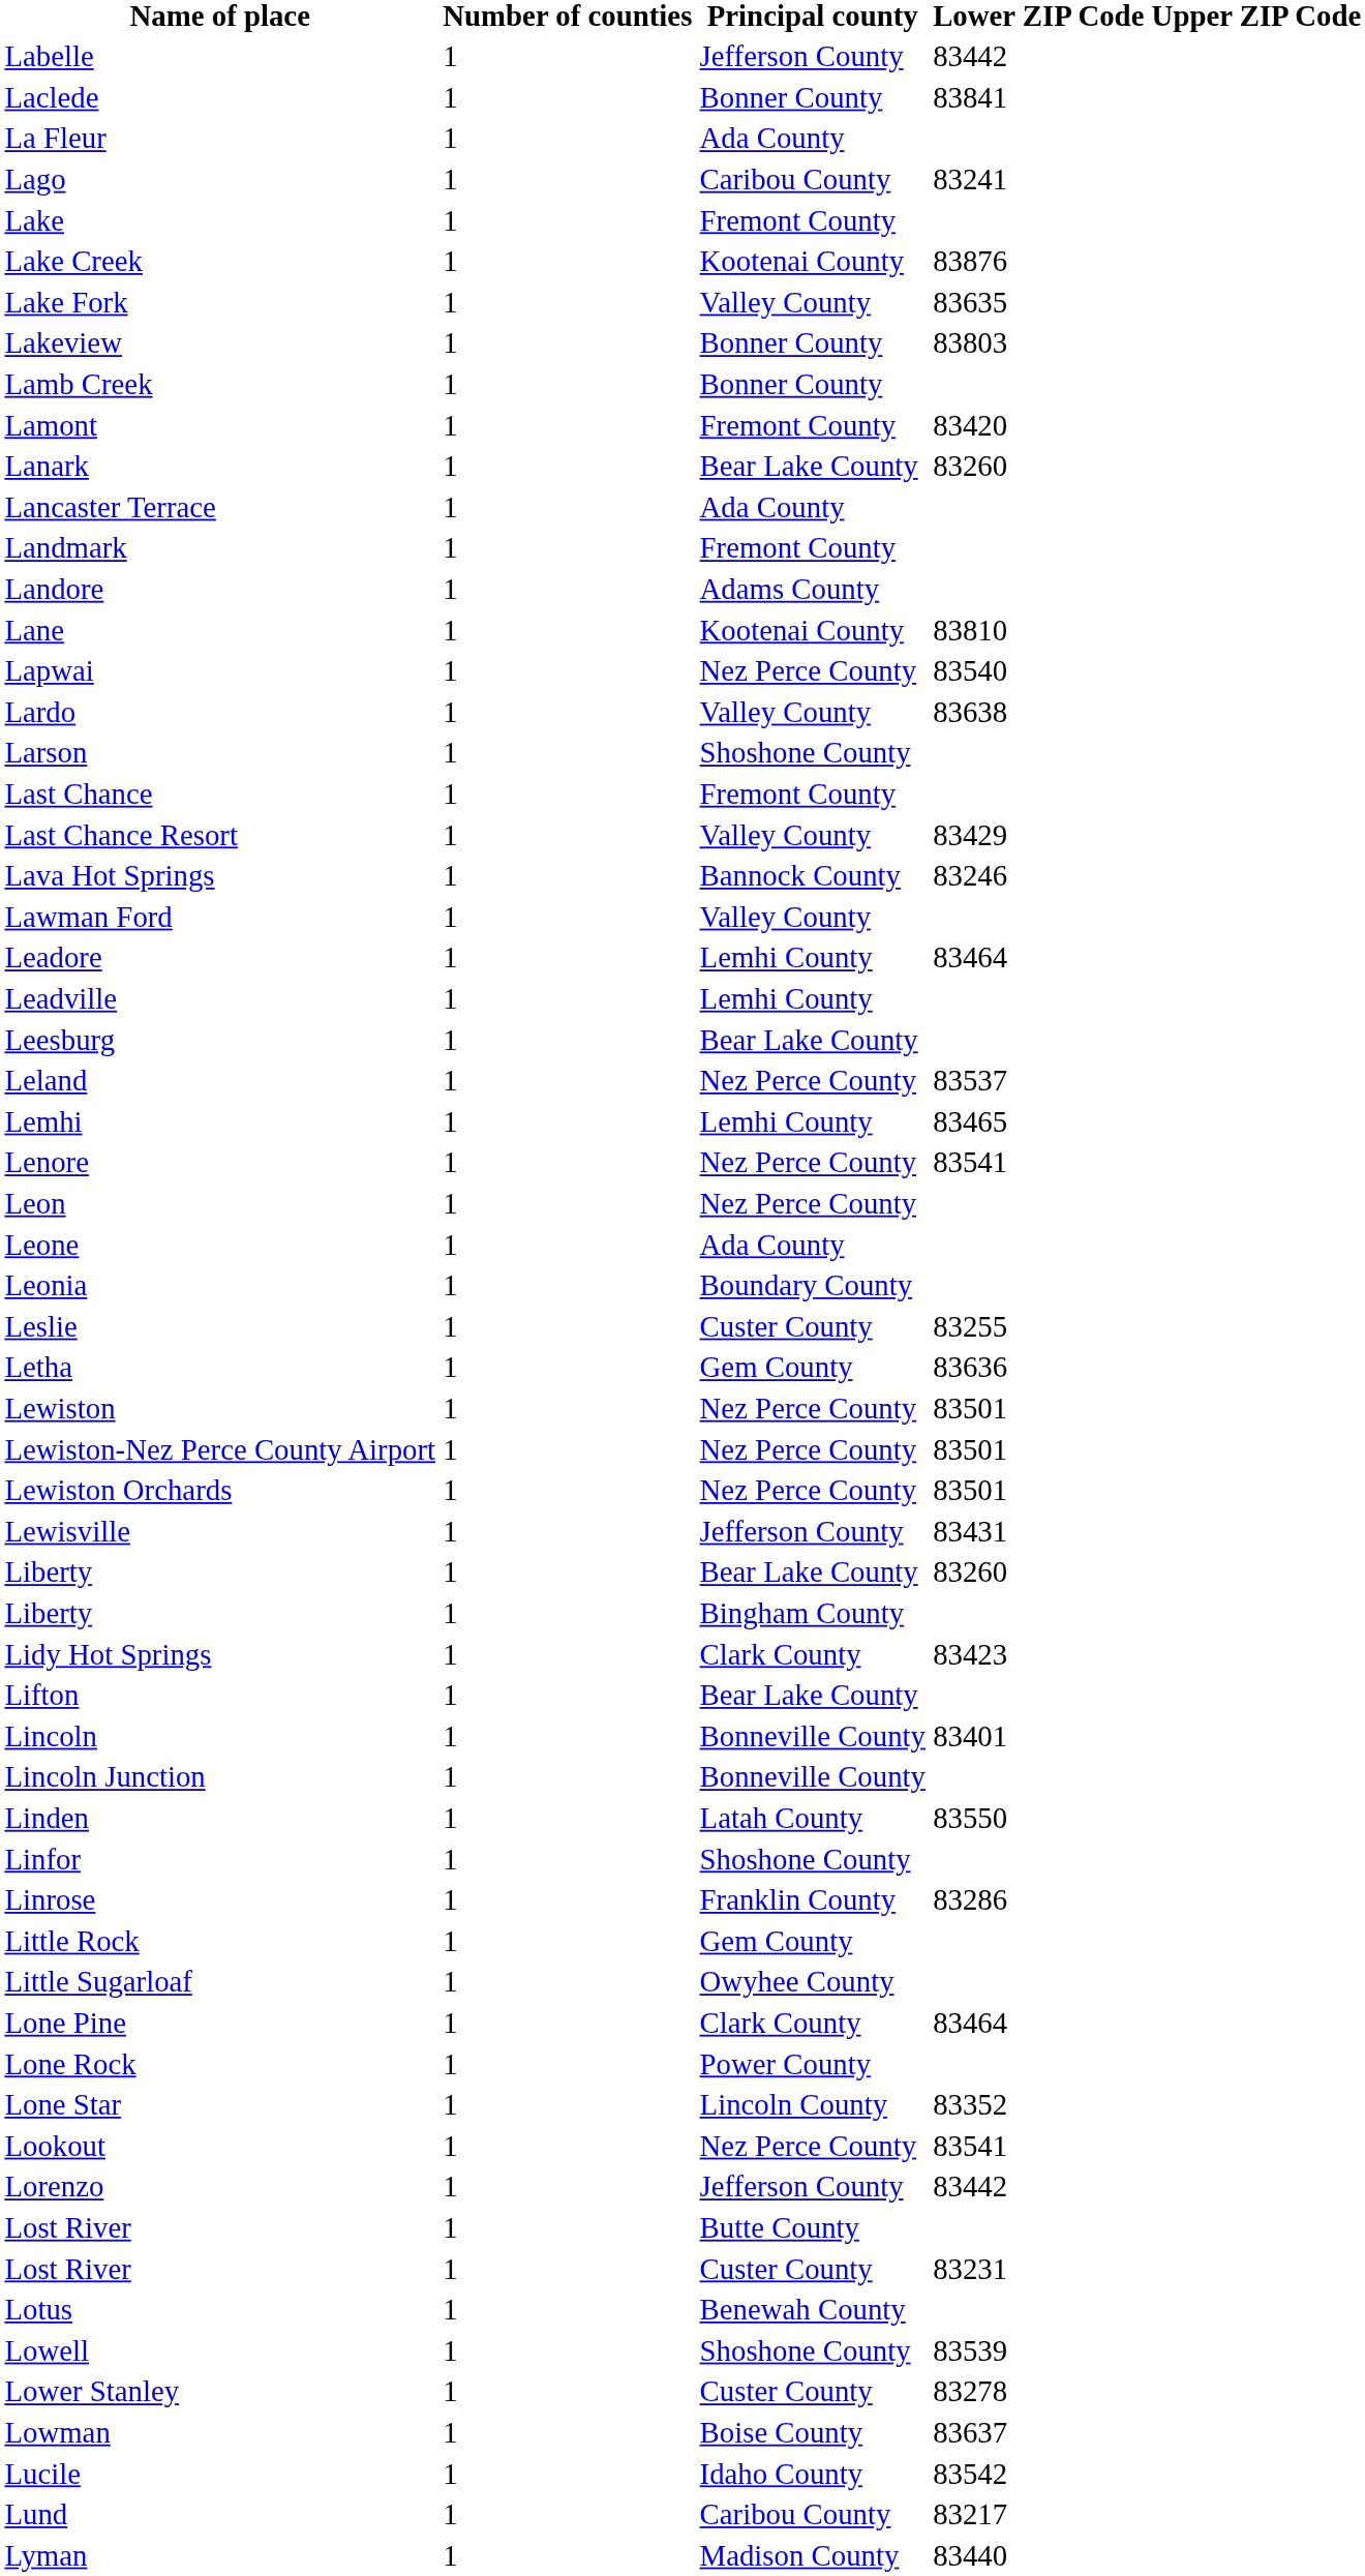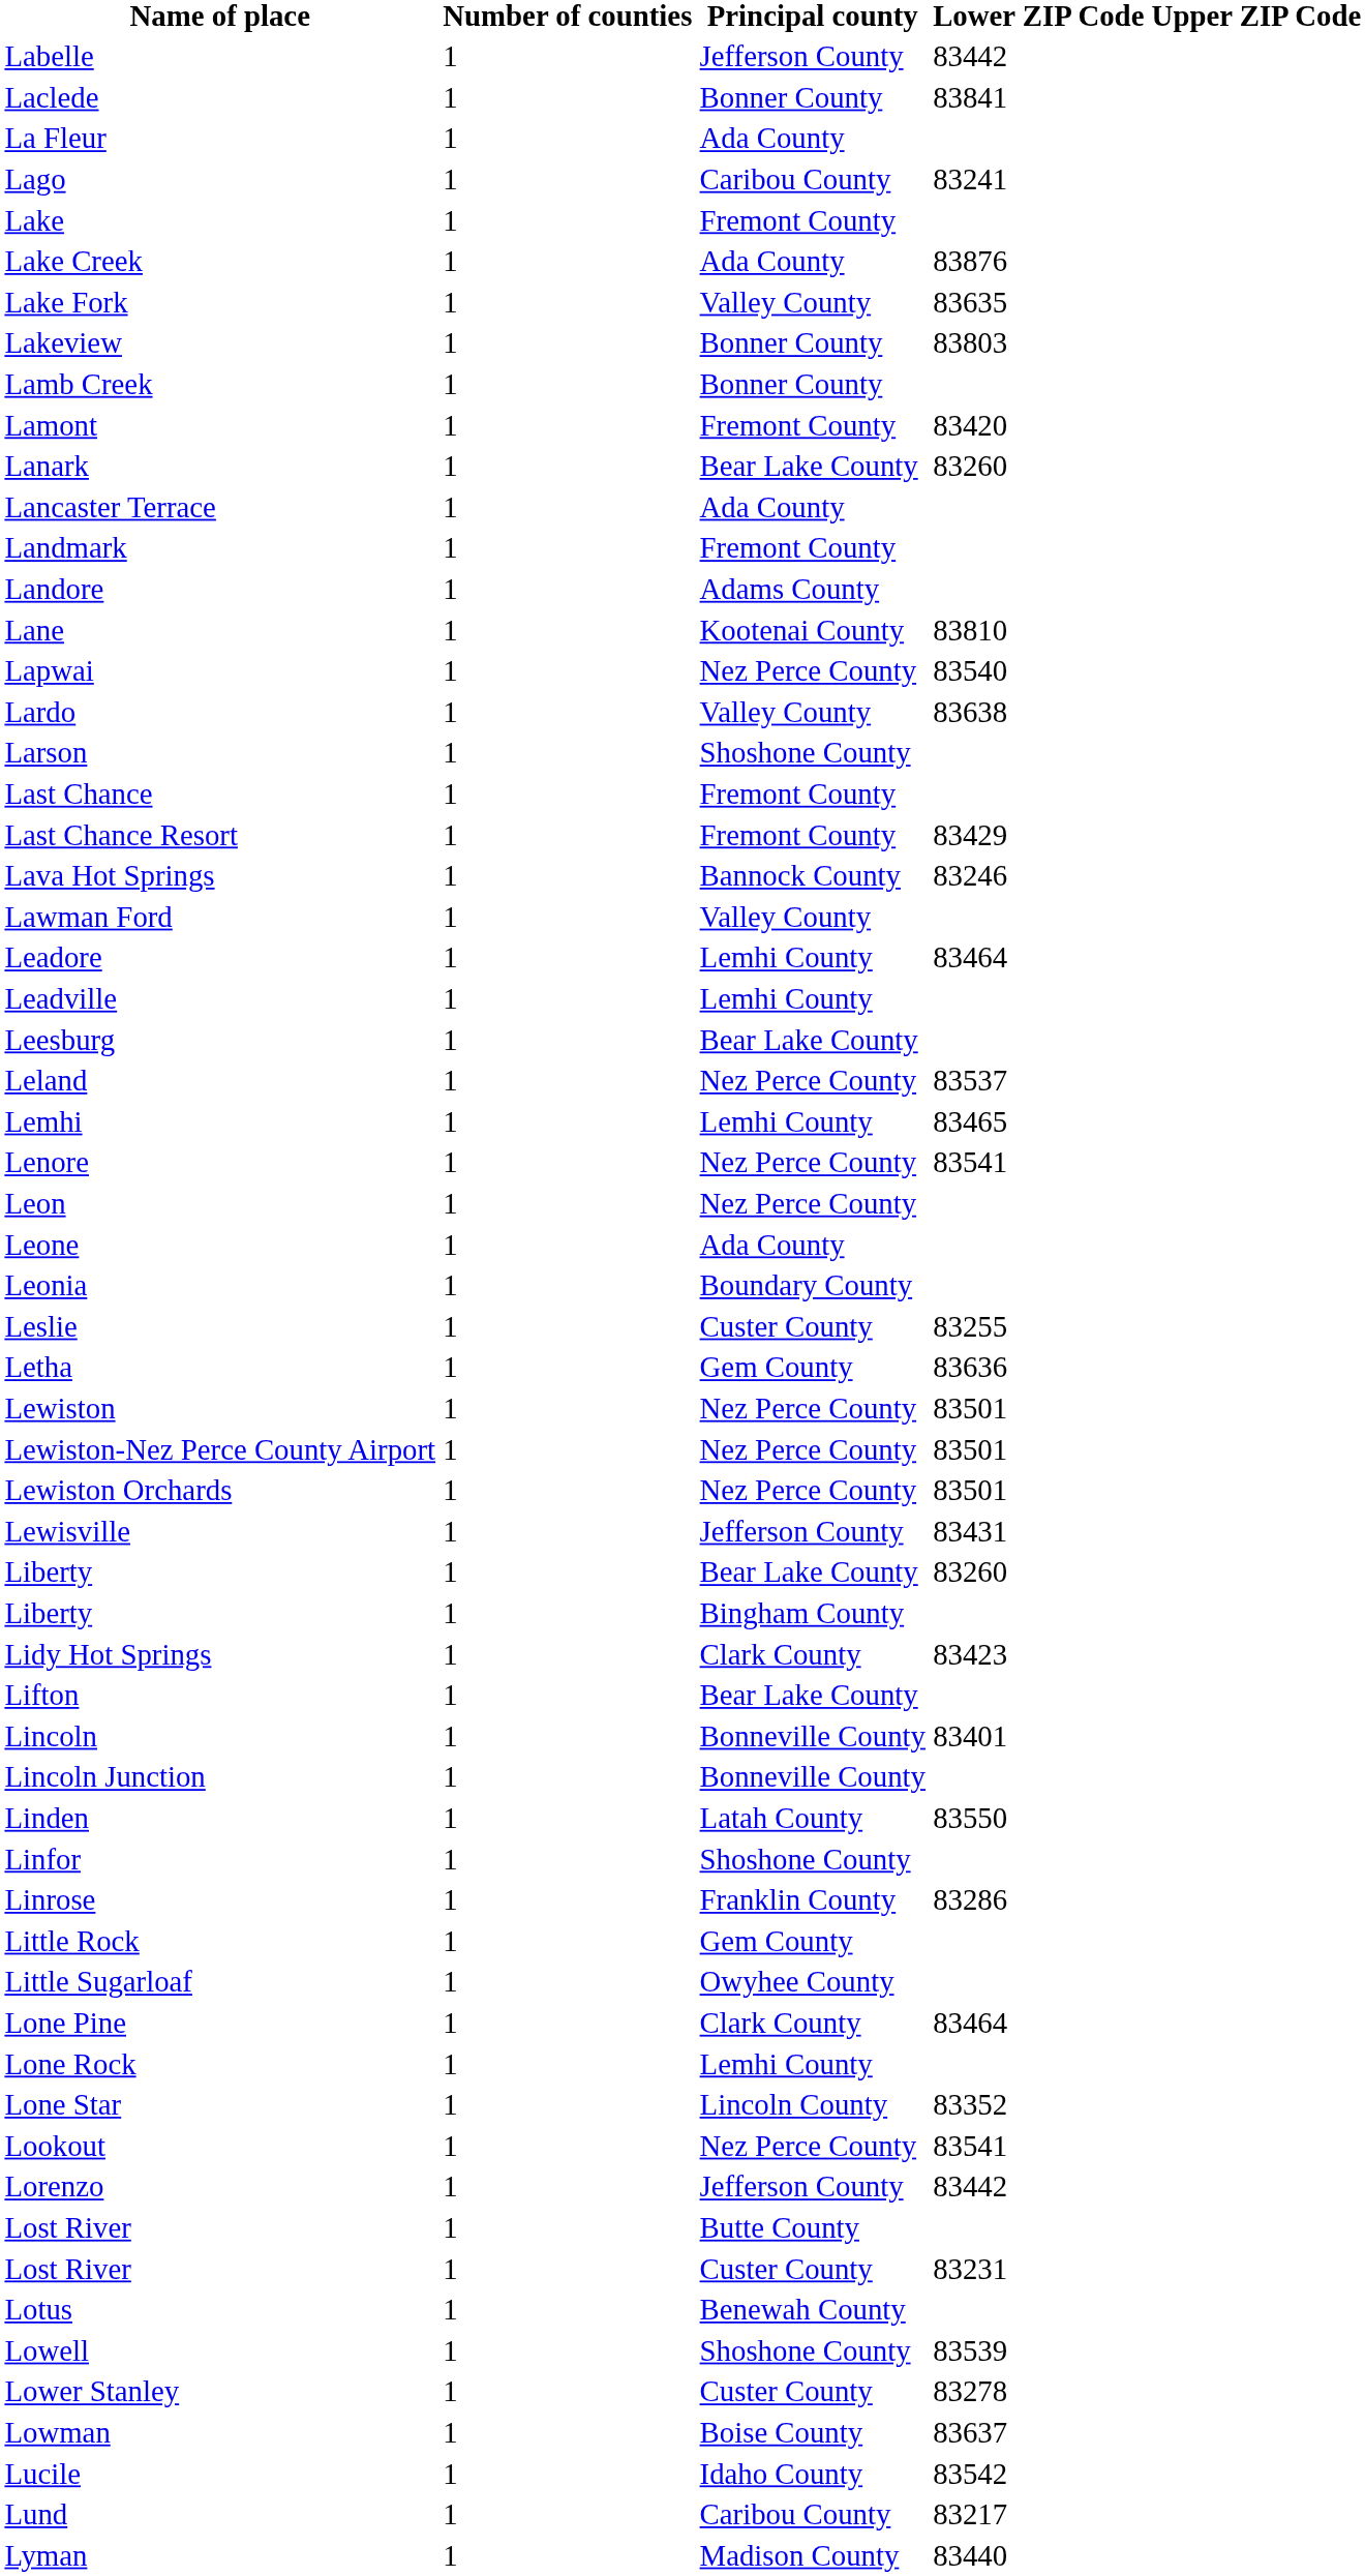Lake Creek | Principal county: Kootenai County -> Ada County
Last Chance Resort | Principal county: Valley County -> Fremont County
Lone Rock | Principal county: Power County -> Lemhi County
